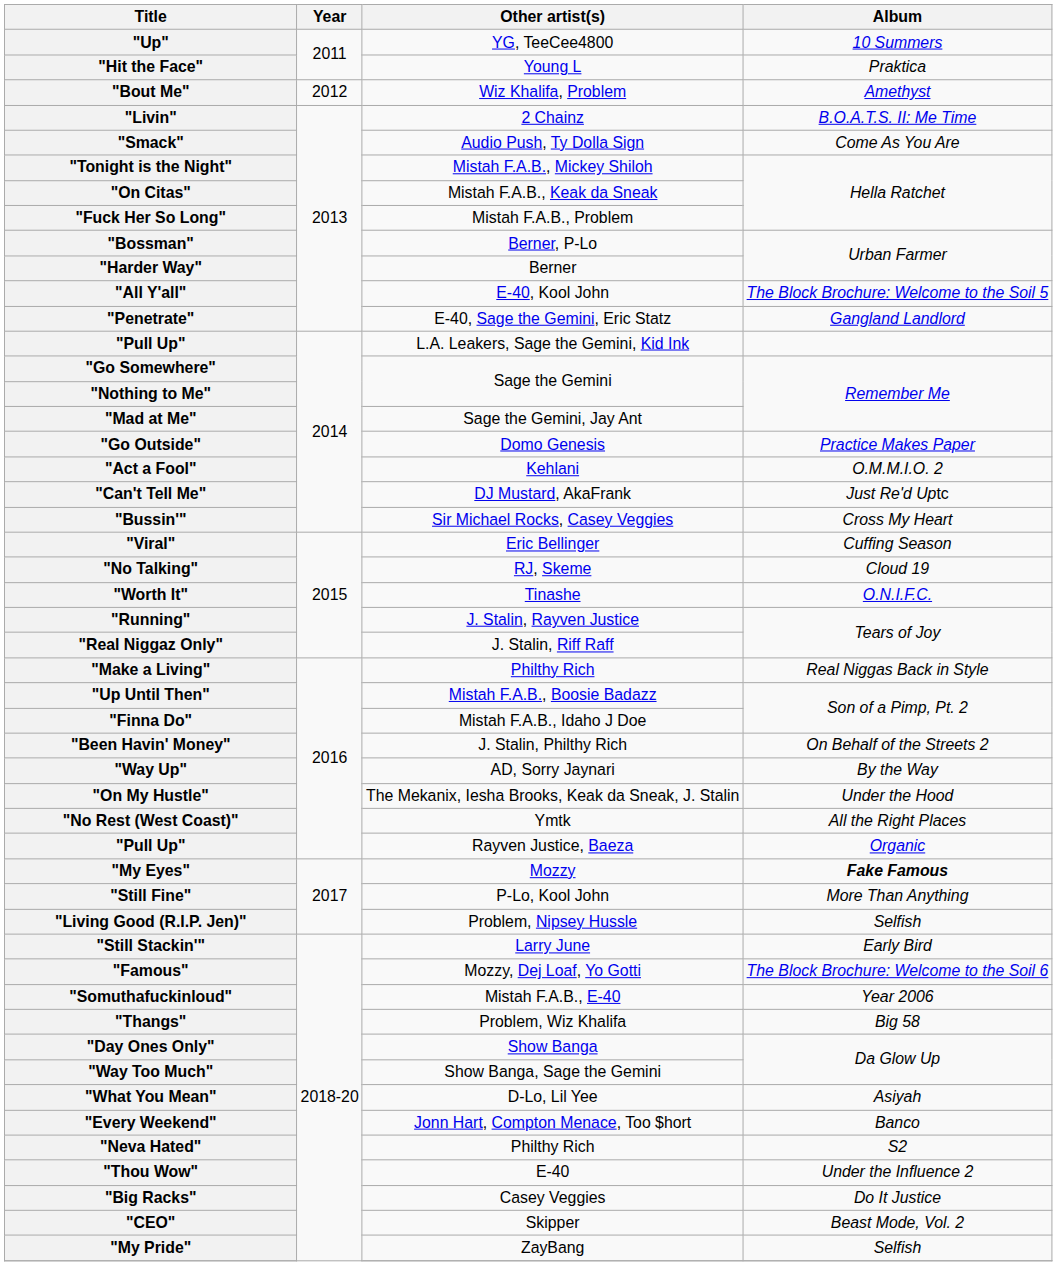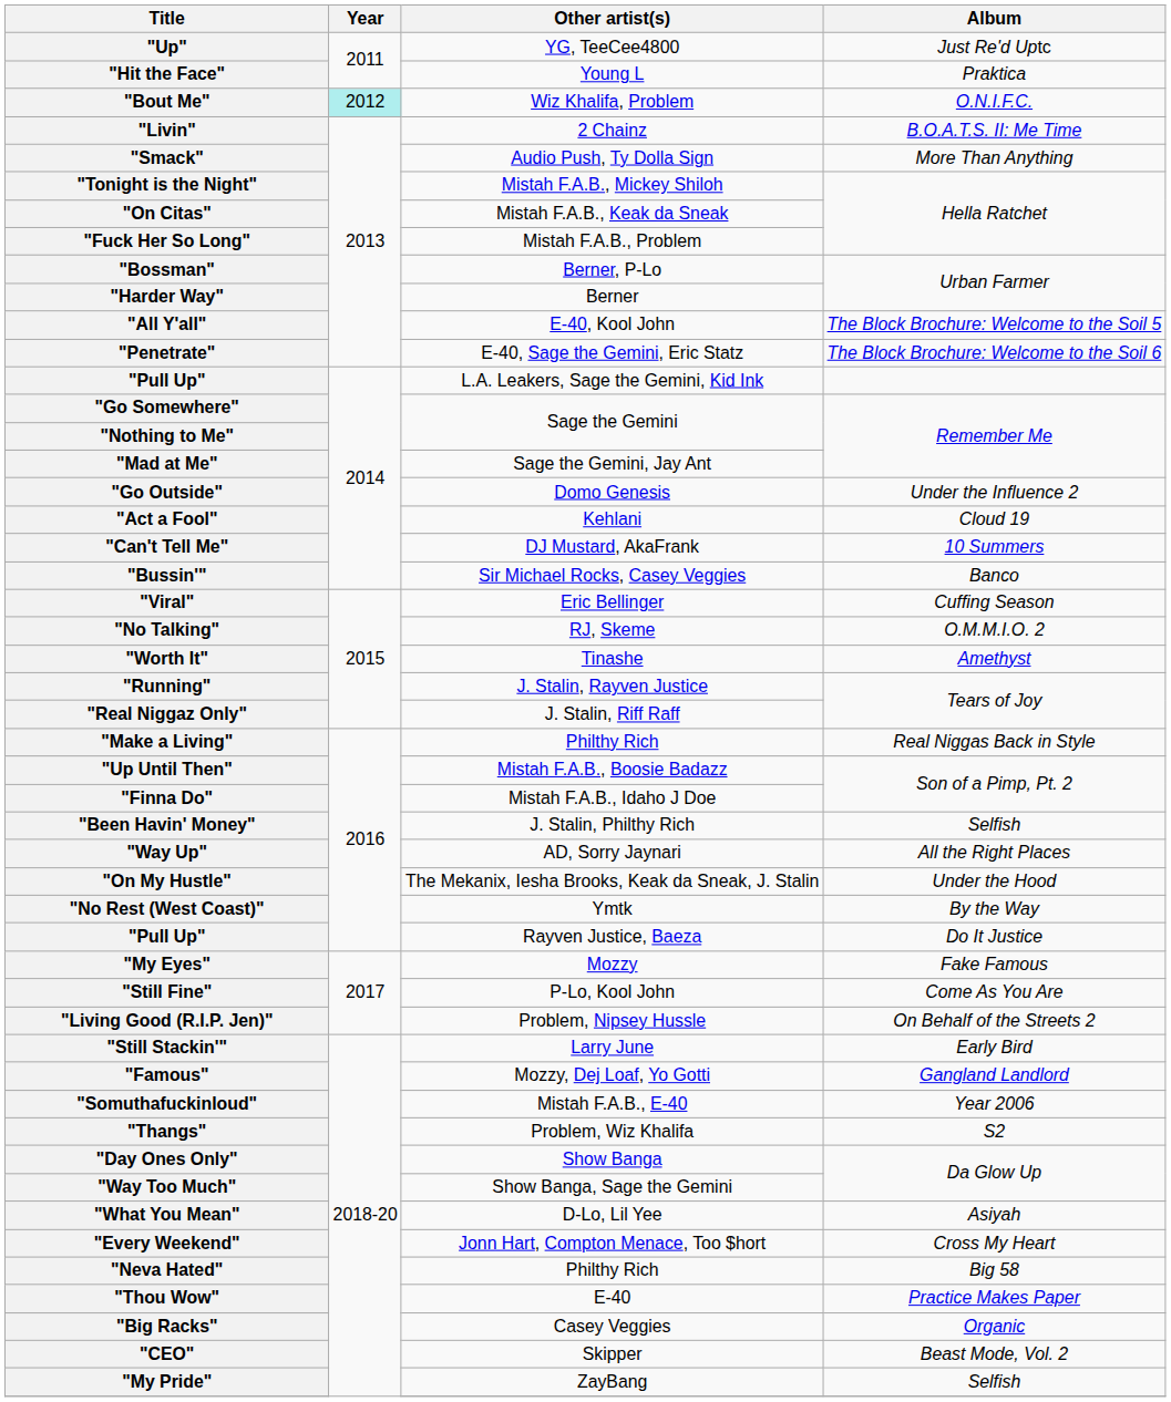"Up" | Album: 10 Summers -> Just Re'd Uptc
"Bout Me" | Year: no background -> paleturquoise background
"Bout Me" | Album: Amethyst -> O.N.I.F.C.
"Smack" | Album: Come As You Are -> More Than Anything
"Penetrate" | Album: Gangland Landlord -> The Block Brochure: Welcome to the Soil 6
"Go Outside" | Album: Practice Makes Paper -> Under the Influence 2
"Act a Fool" | Album: O.M.M.I.O. 2 -> Cloud 19
"Can't Tell Me" | Album: Just Re'd Uptc -> 10 Summers
"Bussin'" | Album: Cross My Heart -> Banco
"No Talking" | Album: Cloud 19 -> O.M.M.I.O. 2
"Worth It" | Album: O.N.I.F.C. -> Amethyst
"Been Havin' Money" | Album: On Behalf of the Streets 2 -> Selfish
"Way Up" | Album: By the Way -> All the Right Places
"No Rest (West Coast)" | Album: All the Right Places -> By the Way
"Pull Up" / Rayven Justice, Baeza | Album: Organic -> Do It Justice
"My Eyes" | Album: bold -> normal
"Still Fine" | Album: More Than Anything -> Come As You Are
"Living Good (R.I.P. Jen)" | Album: Selfish -> On Behalf of the Streets 2
"Famous" | Album: The Block Brochure: Welcome to the Soil 6 -> Gangland Landlord
"Thangs" | Album: Big 58 -> S2
"Every Weekend" | Album: Banco -> Cross My Heart
"Neva Hated" | Album: S2 -> Big 58
"Thou Wow" | Album: Under the Influence 2 -> Practice Makes Paper
"Big Racks" | Album: Do It Justice -> Organic
